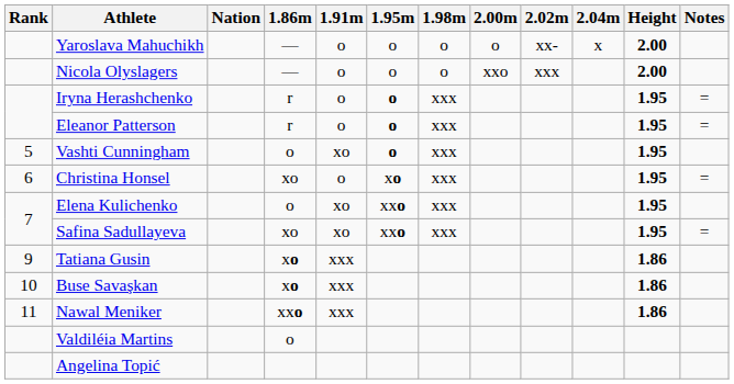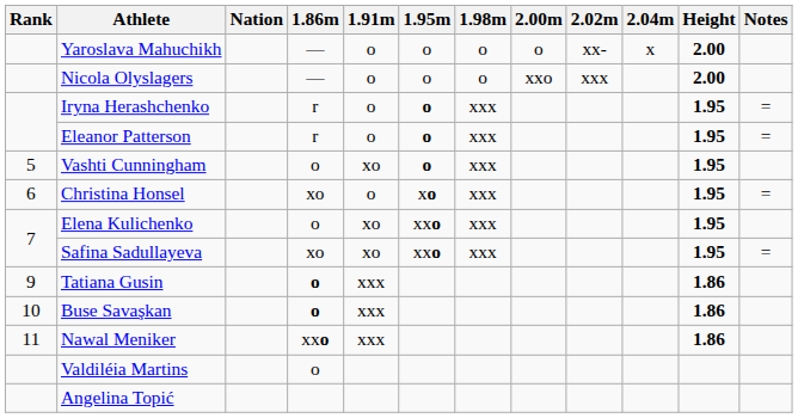Tatiana Gusin | 1.86m: xo -> o
Buse Savaşkan | 1.86m: xo -> o
